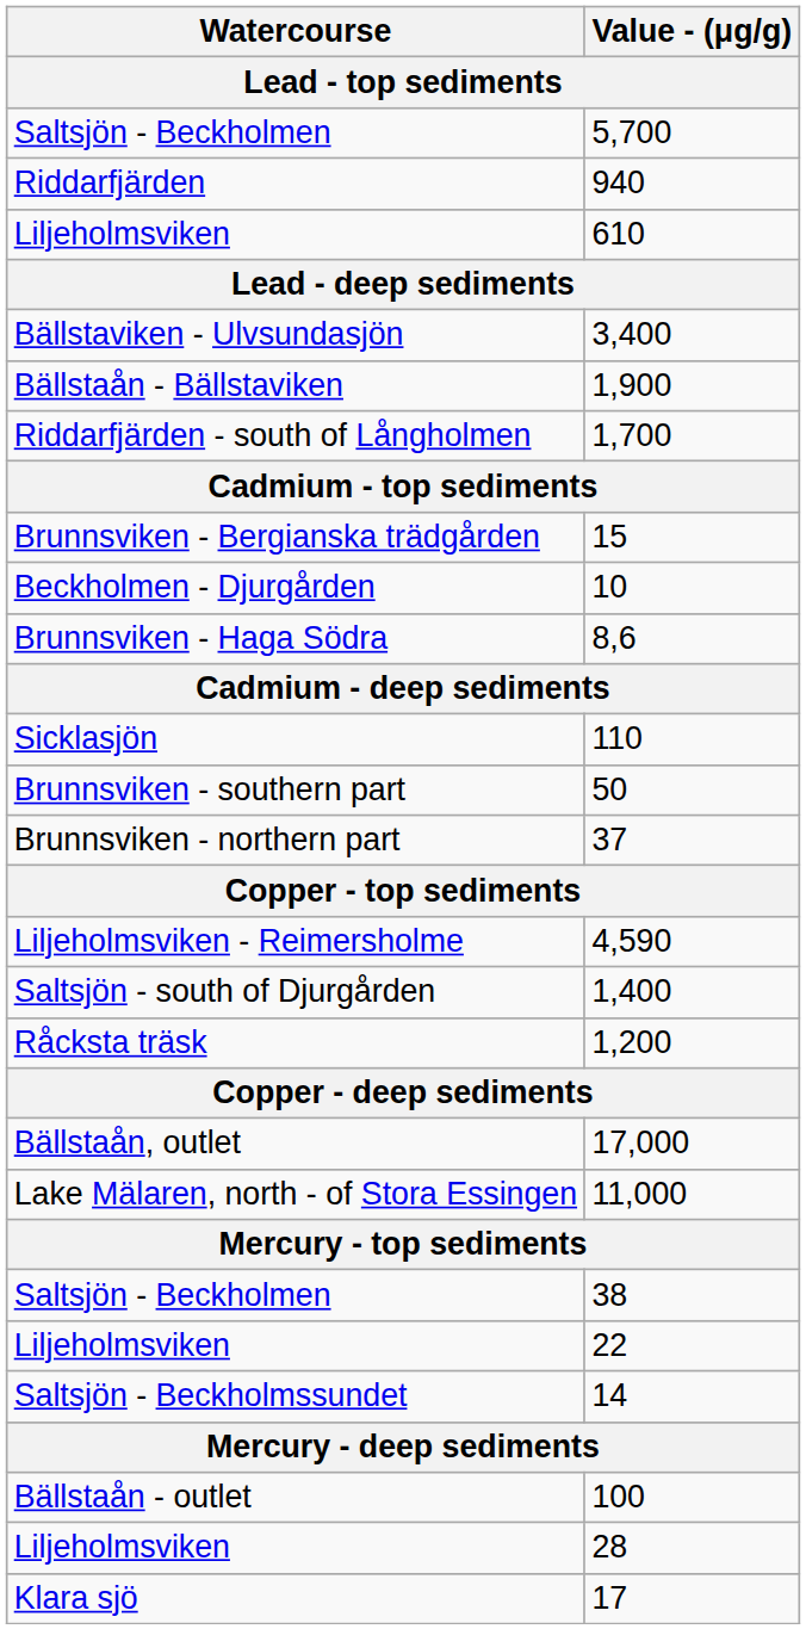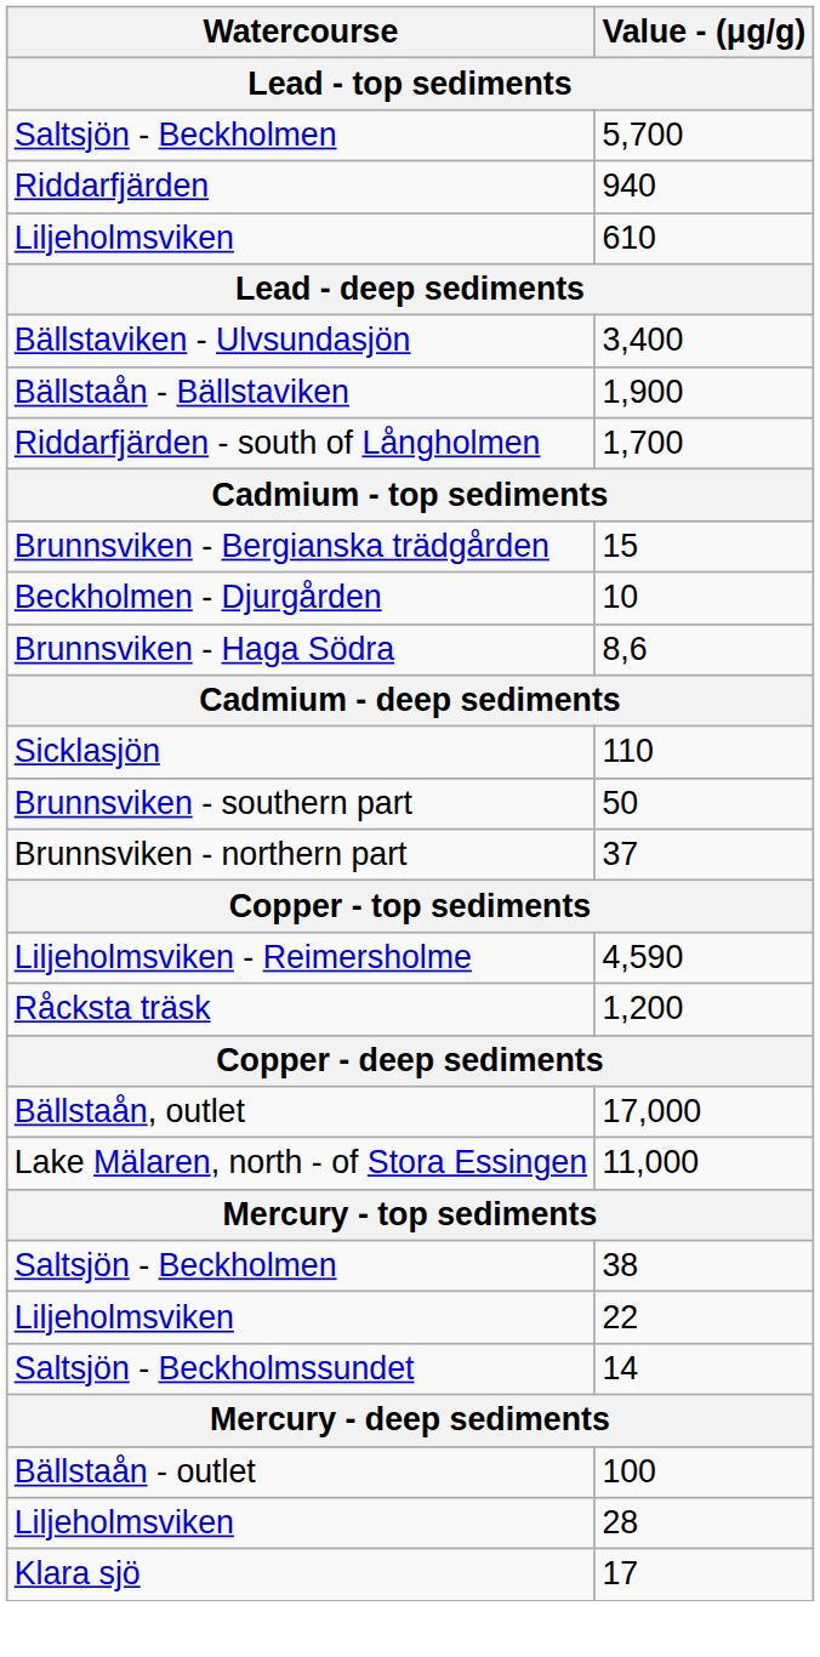- row: Saltsjön - south of Djurgården | 1,400
